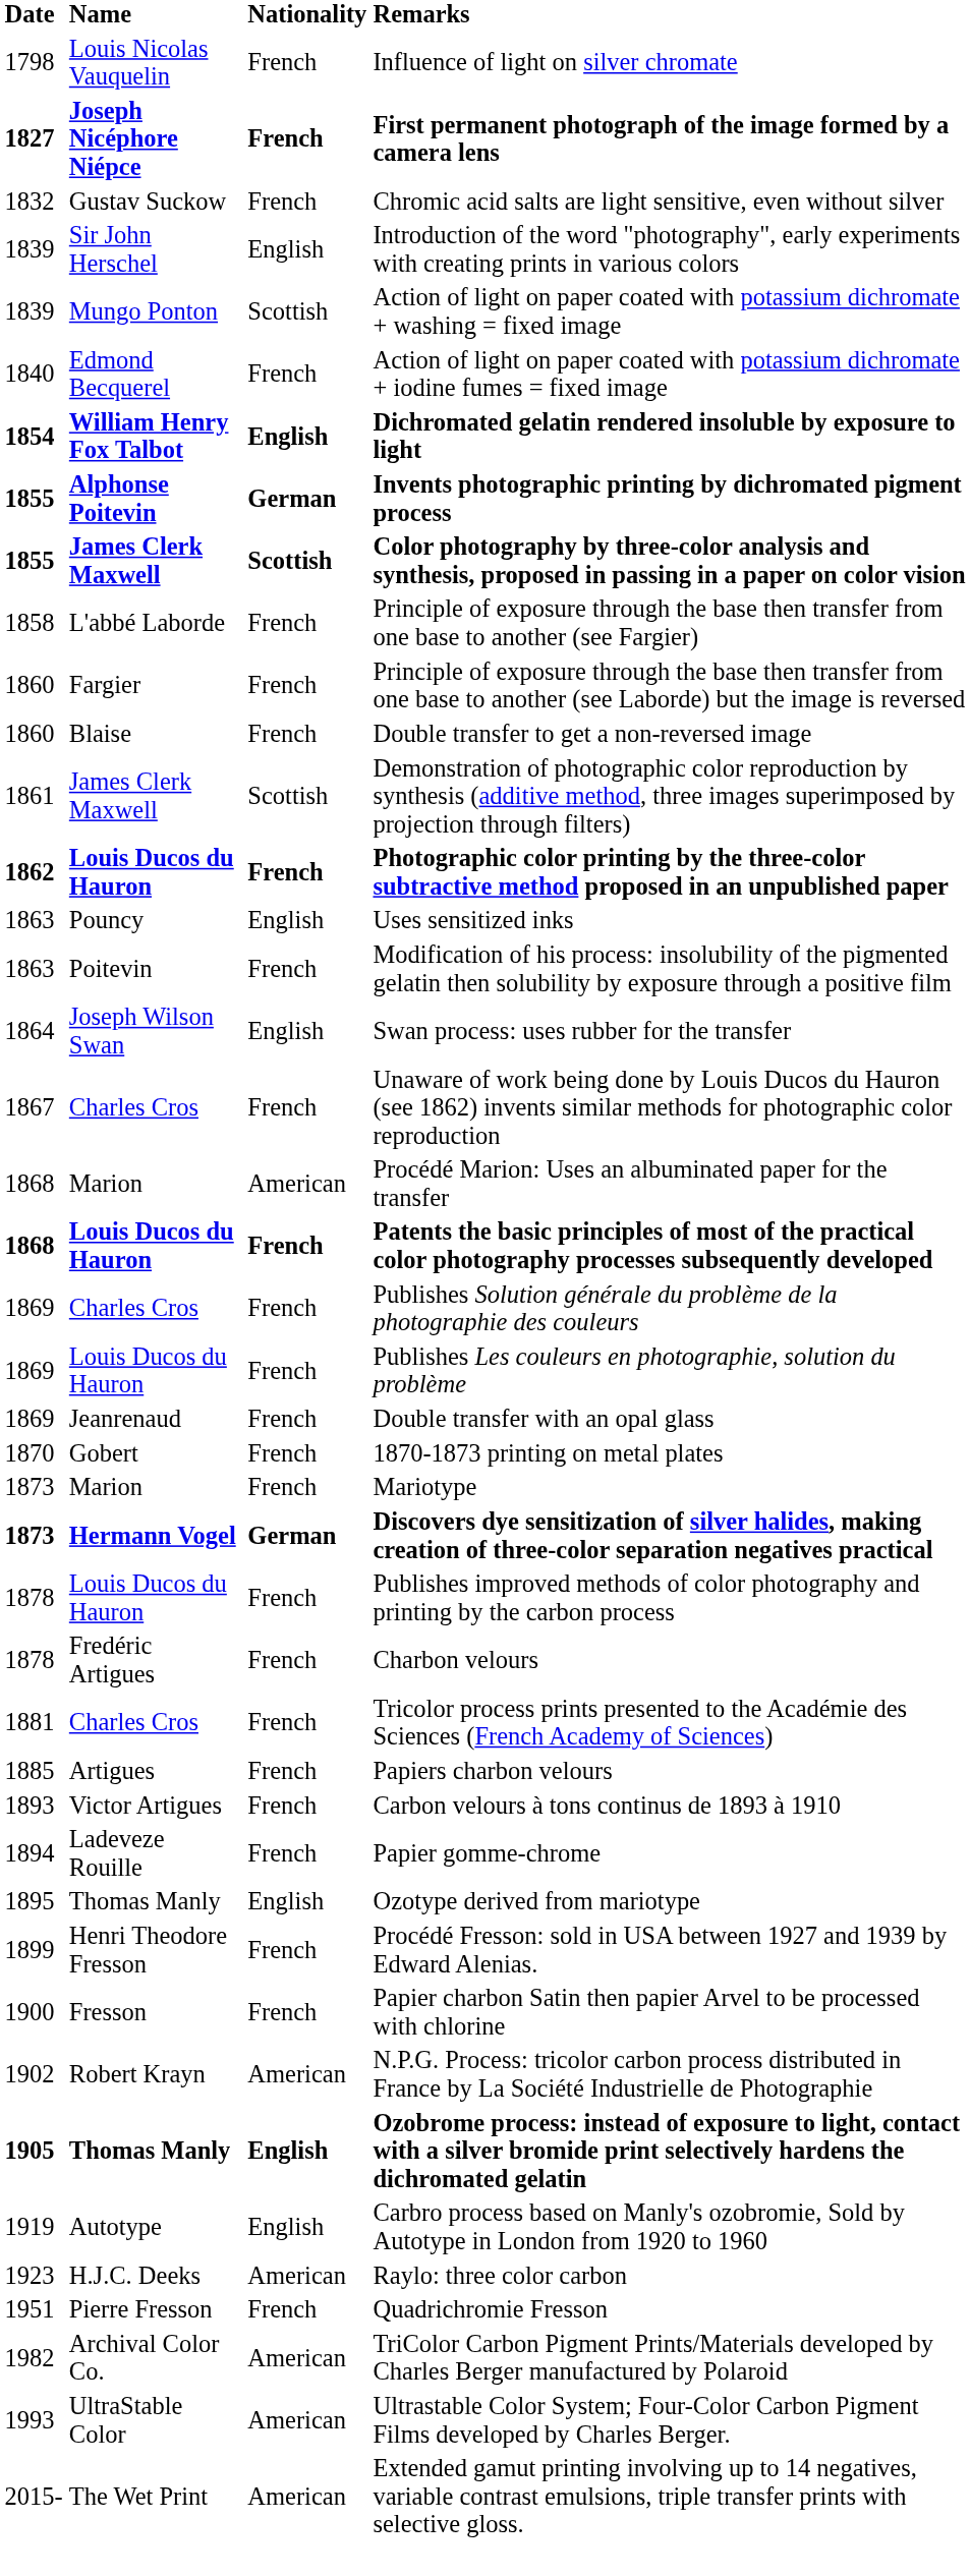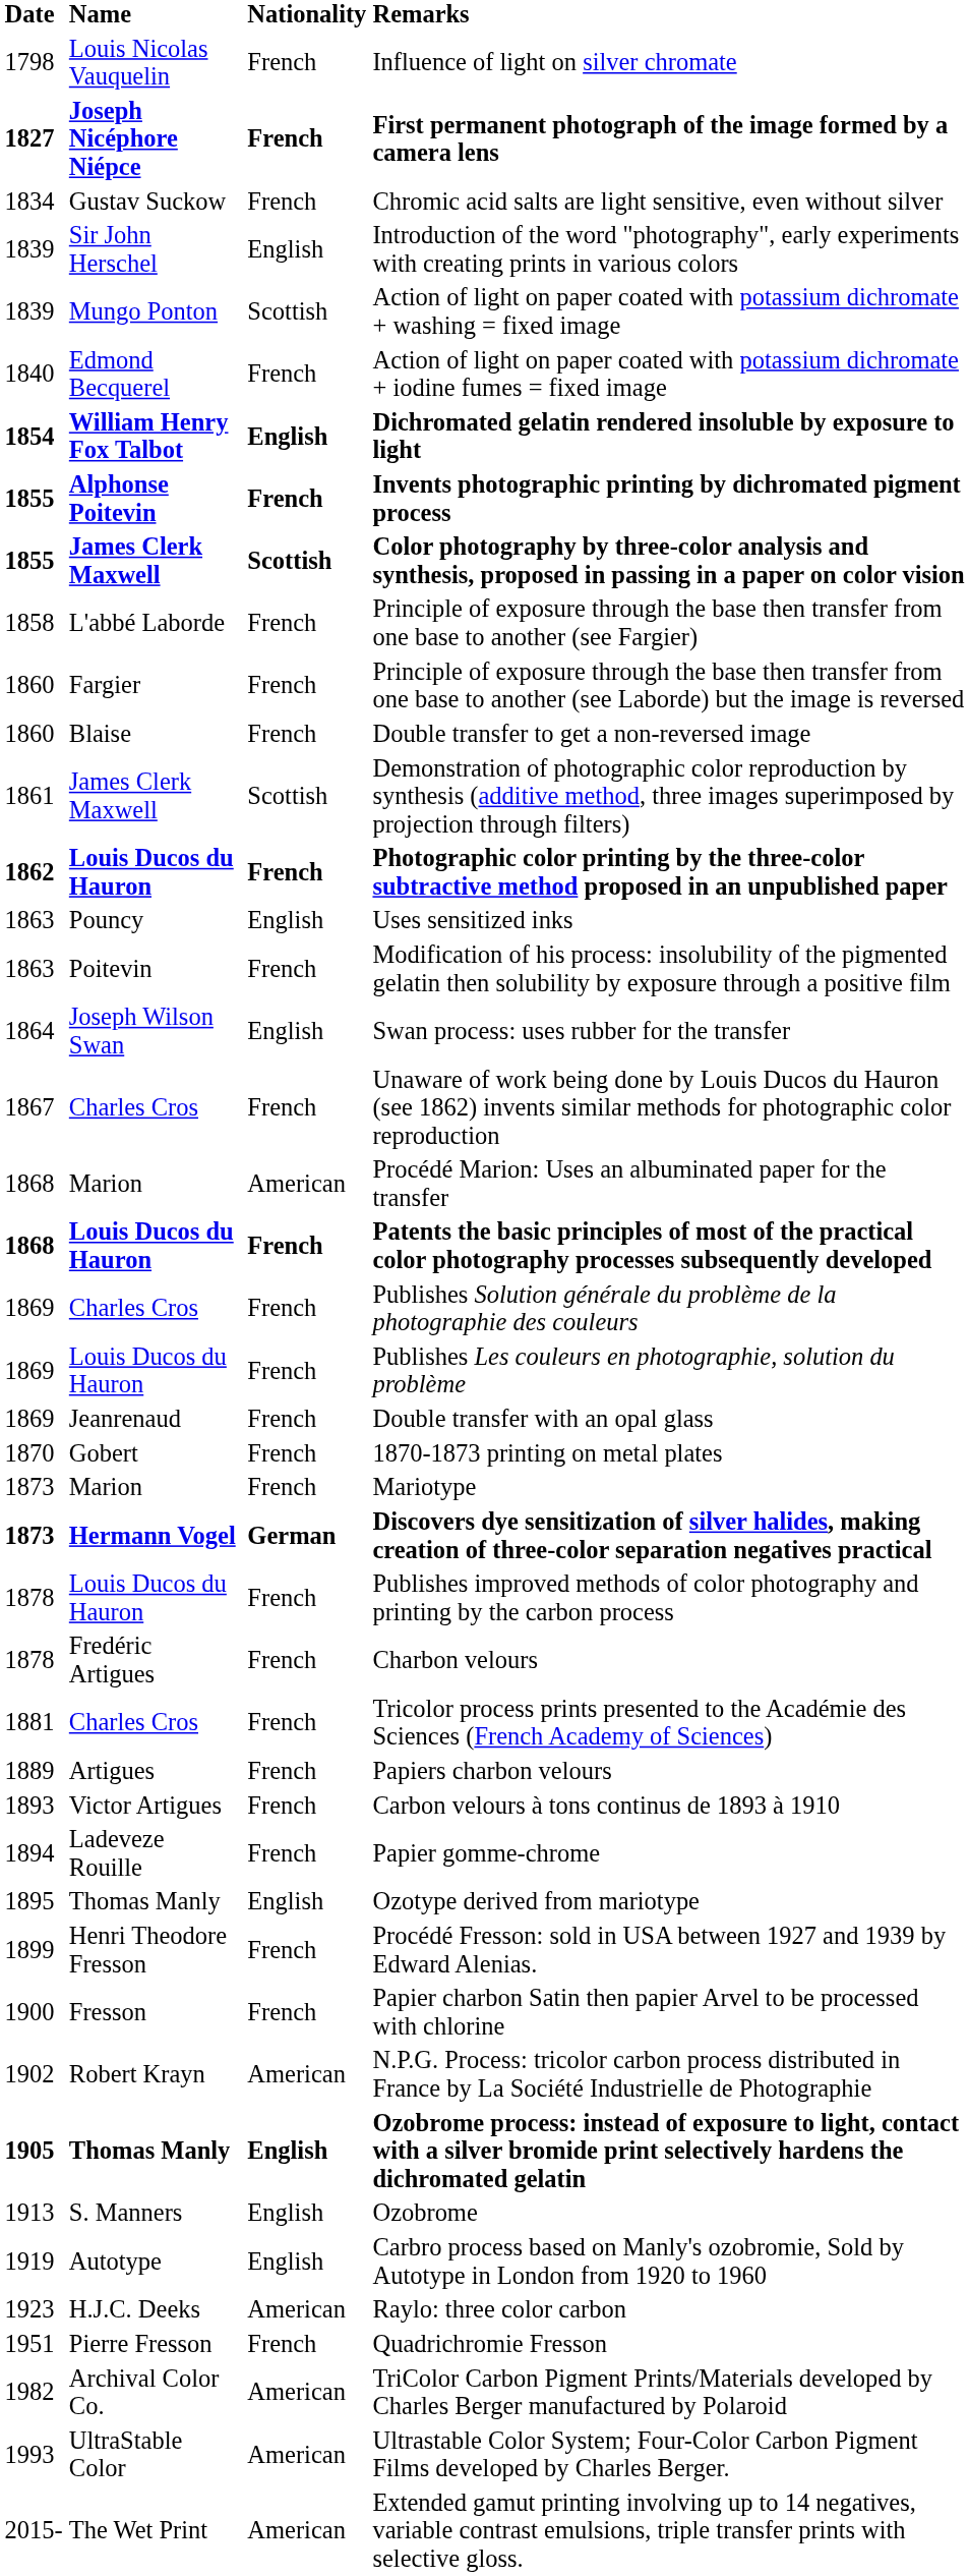Chromic acid salts are light sensitive, even without silver | Date: 1832 -> 1834
Invents photographic printing by dichromated pigment process | Nationality: German -> French
Papiers charbon velours | Date: 1885 -> 1889
+ row: 1913 | S. Manners | English | Ozobrome
